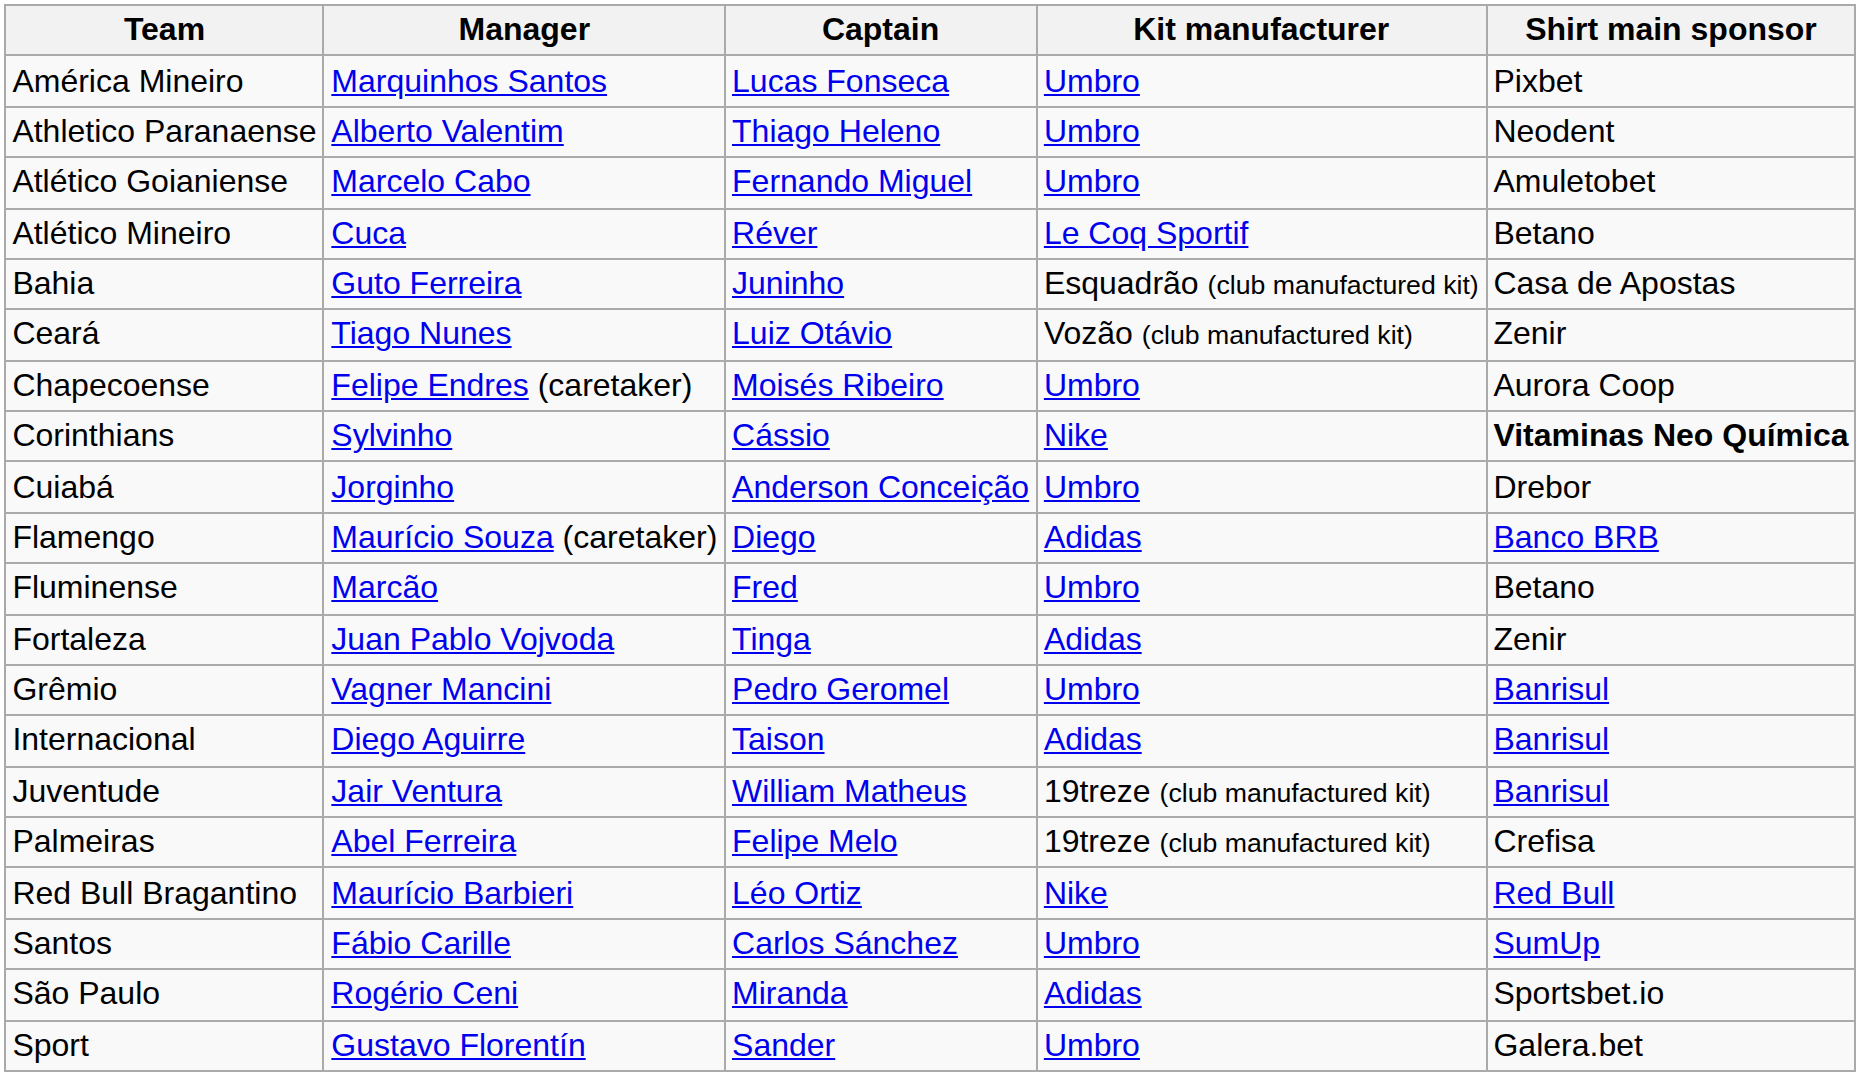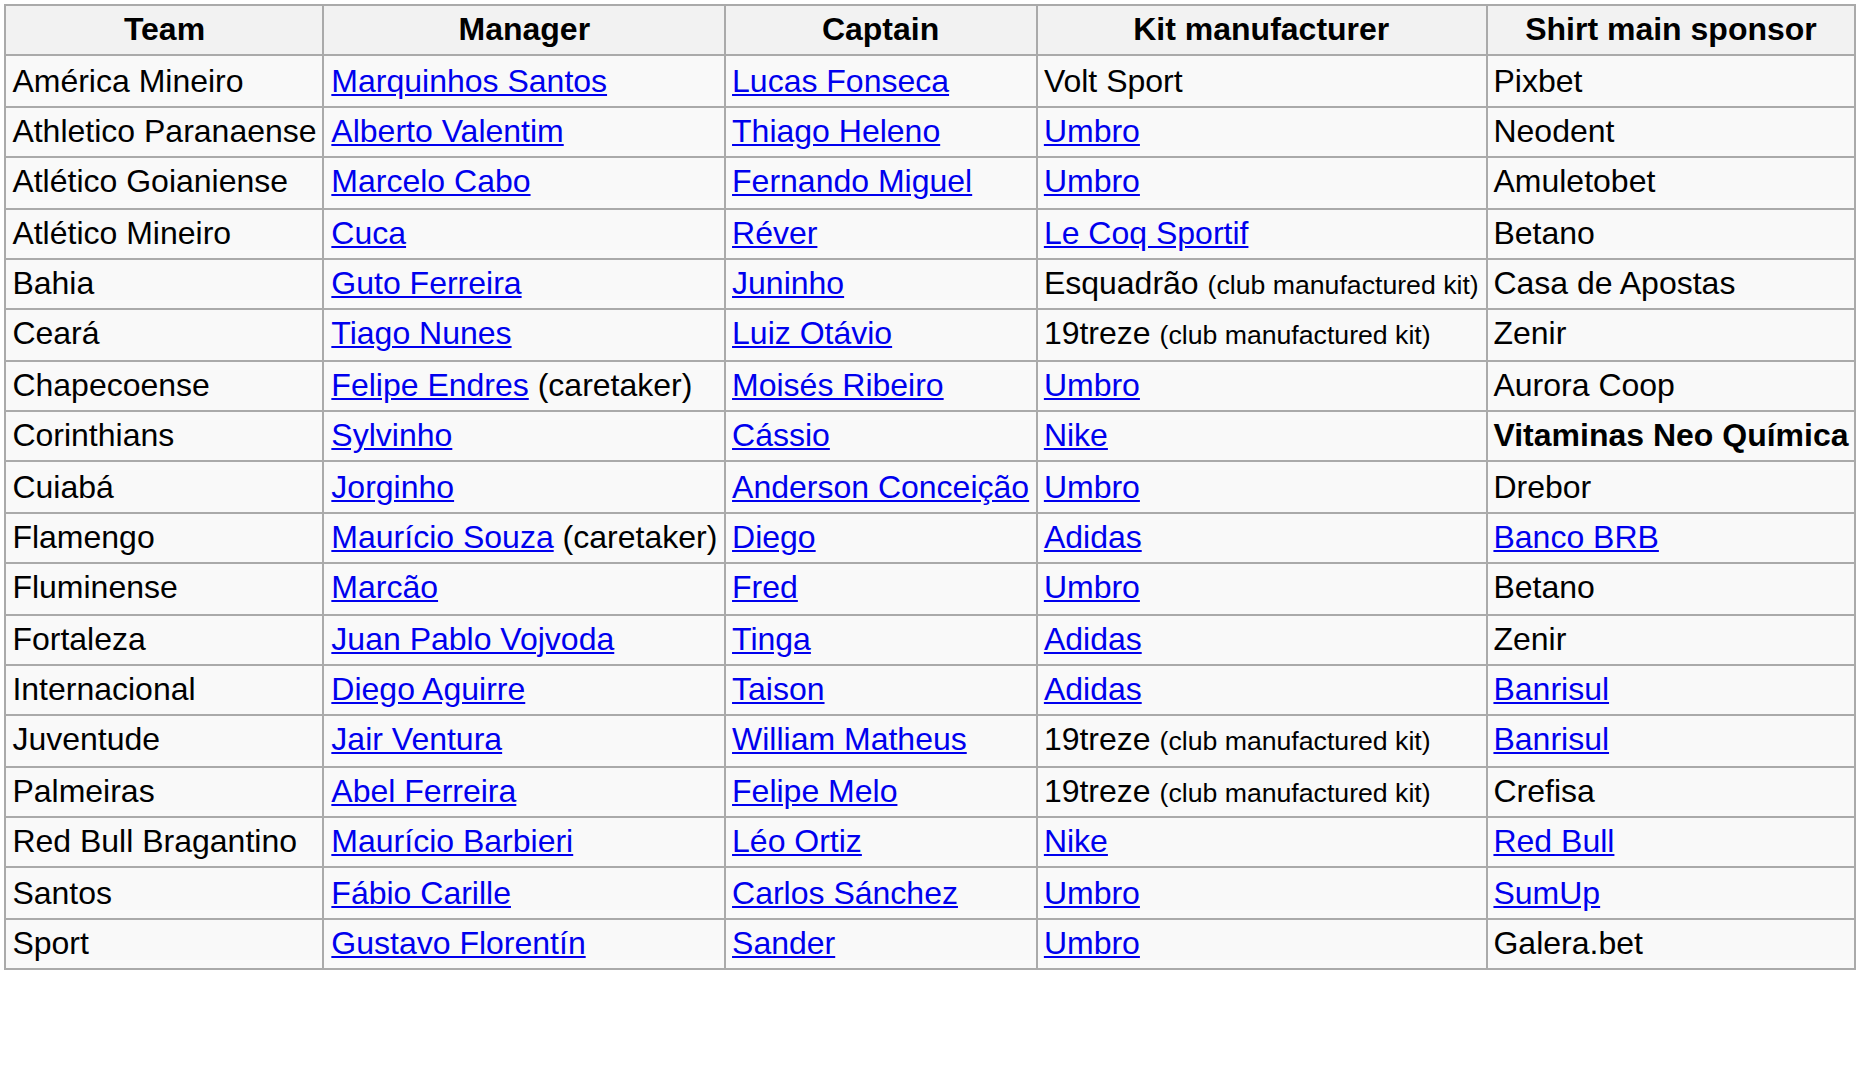América Mineiro | Kit manufacturer: Umbro -> Volt Sport
Ceará | Kit manufacturer: Vozão (club manufactured kit) -> 19treze (club manufactured kit)
- row: Grêmio | Vagner Mancini | Pedro Geromel | Umbro | Banrisul
- row: São Paulo | Rogério Ceni | Miranda | Adidas | Sportsbet.io
